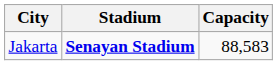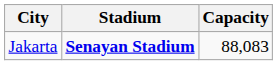Jakarta | Capacity: 88,583 -> 88,083
